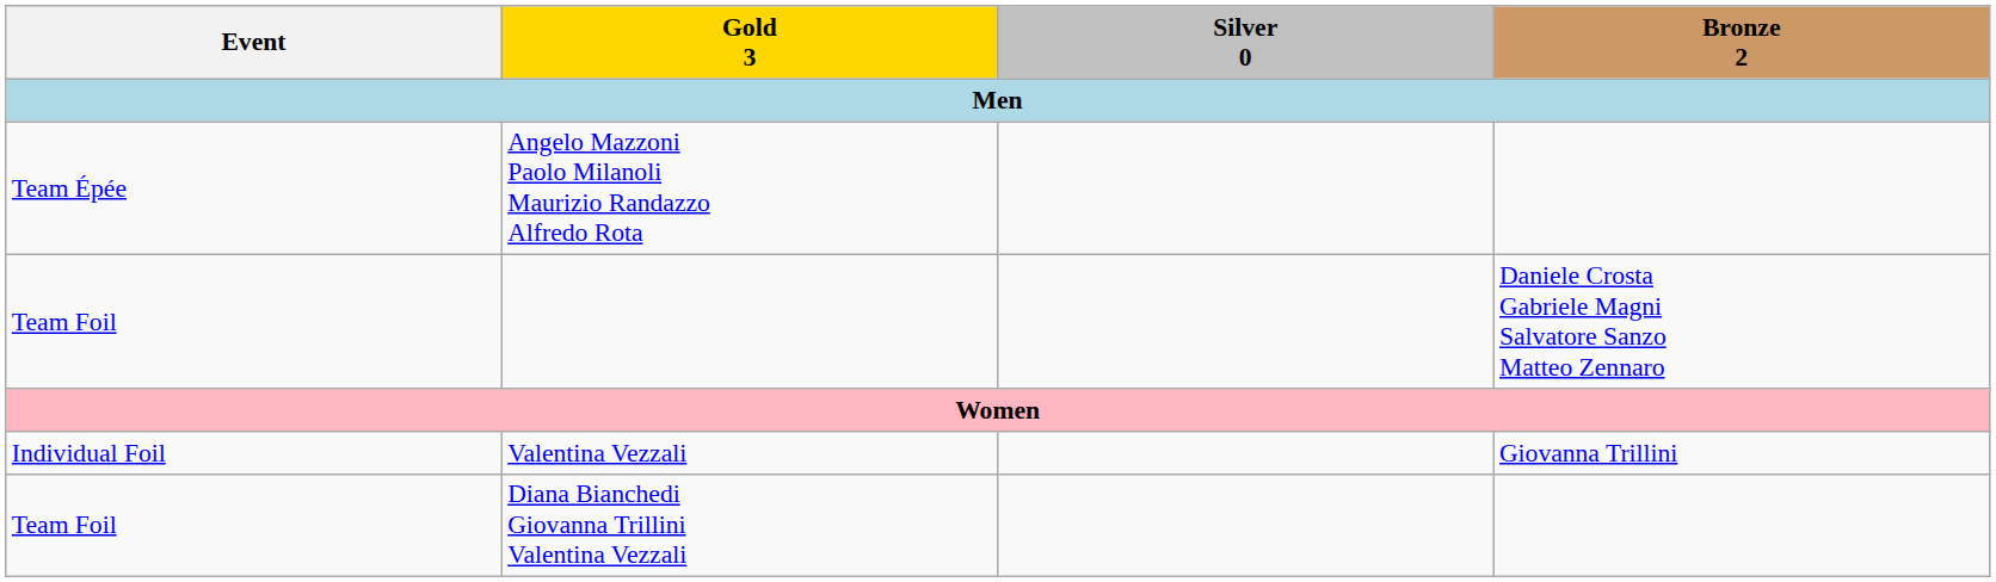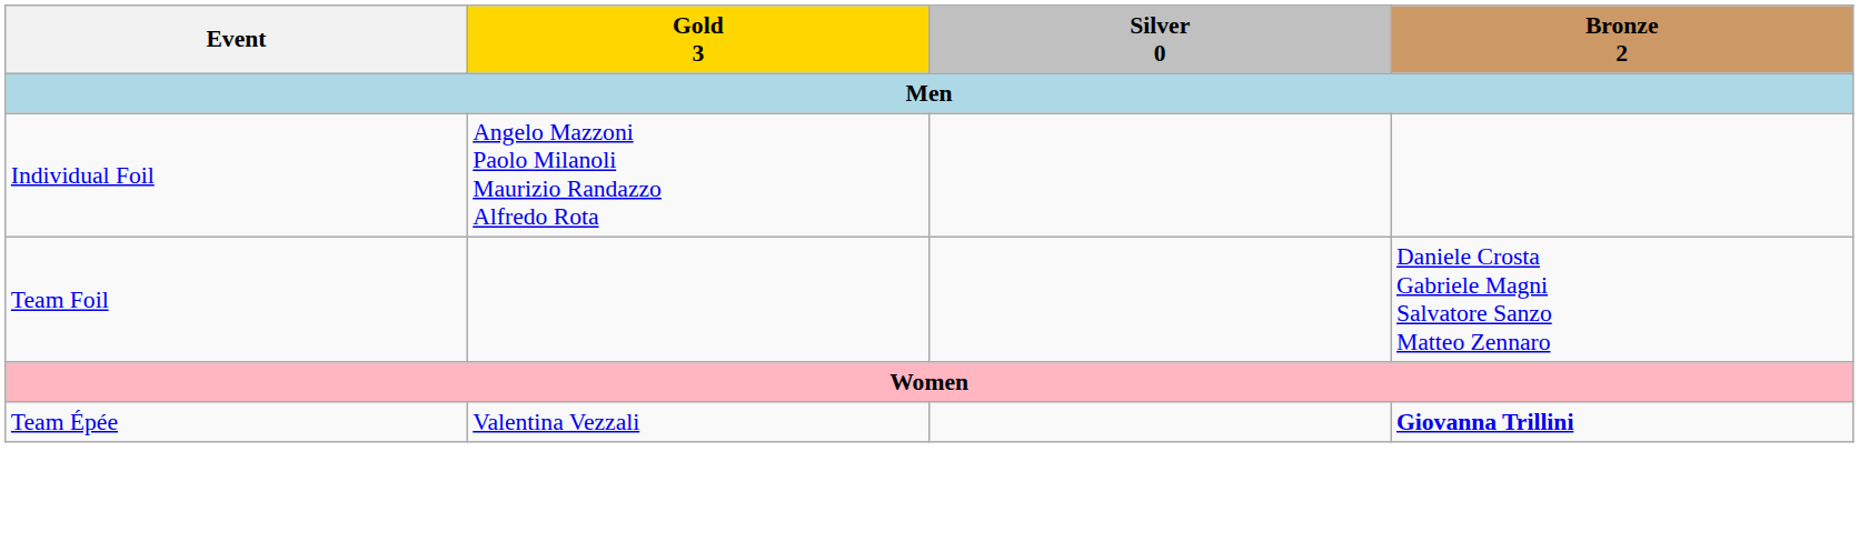Angelo Mazzoni Paolo Milanoli Maurizio Randazzo Alfredo Rota | Event: Team Épée -> Individual Foil
Valentina Vezzali | Event: Individual Foil -> Team Épée
Valentina Vezzali | Bronze 2: normal -> bold
- row: Team Foil | Diana Bianchedi Giovanna Trillini Valentina Vezzali
